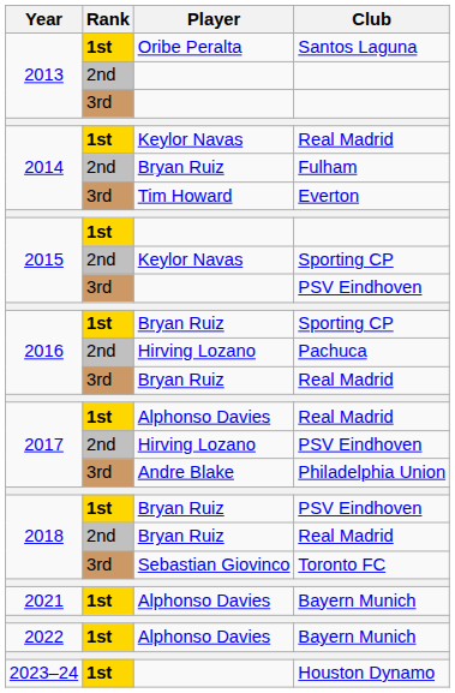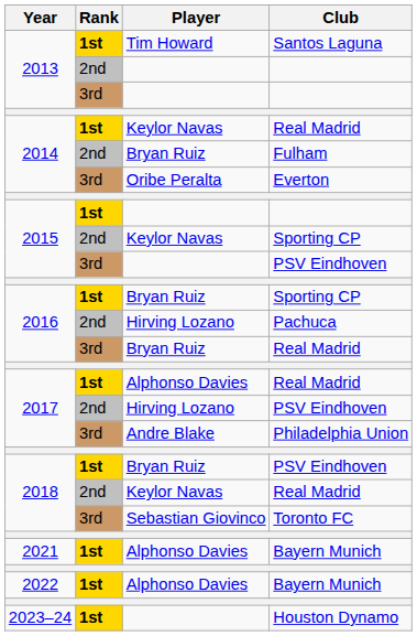Santos Laguna | Player: Oribe Peralta -> Tim Howard
Everton | Player: Tim Howard -> Oribe Peralta
2018 / Real Madrid | Player: Bryan Ruiz -> Keylor Navas
